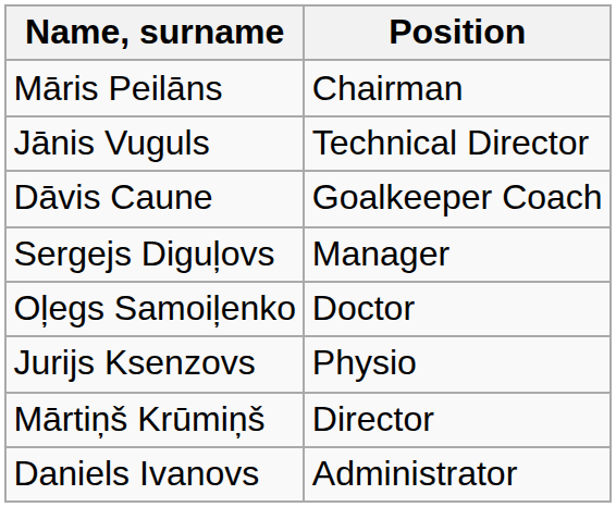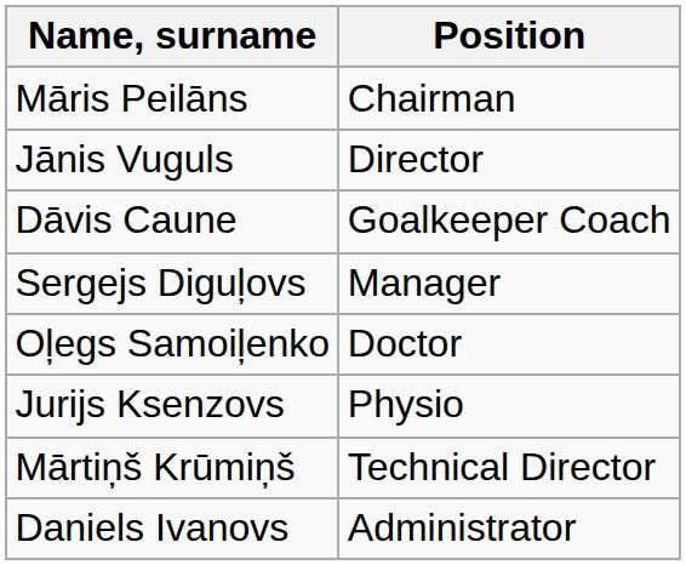Jānis Vuguls | Position: Technical Director -> Director
Mārtiņš Krūmiņš | Position: Director -> Technical Director
